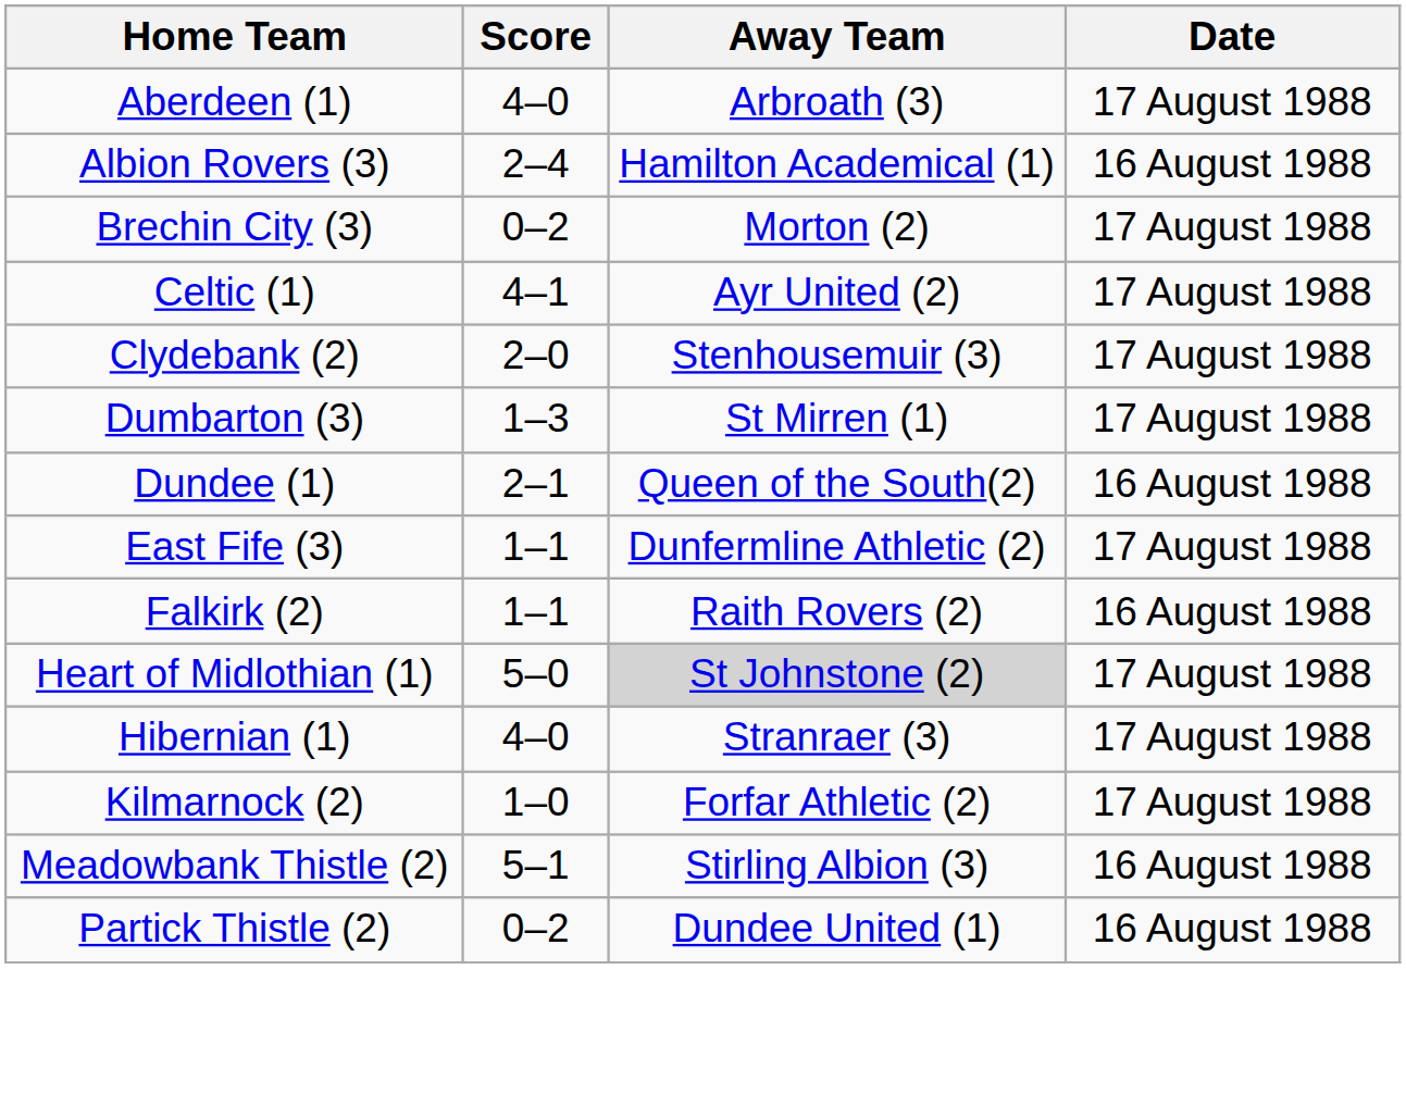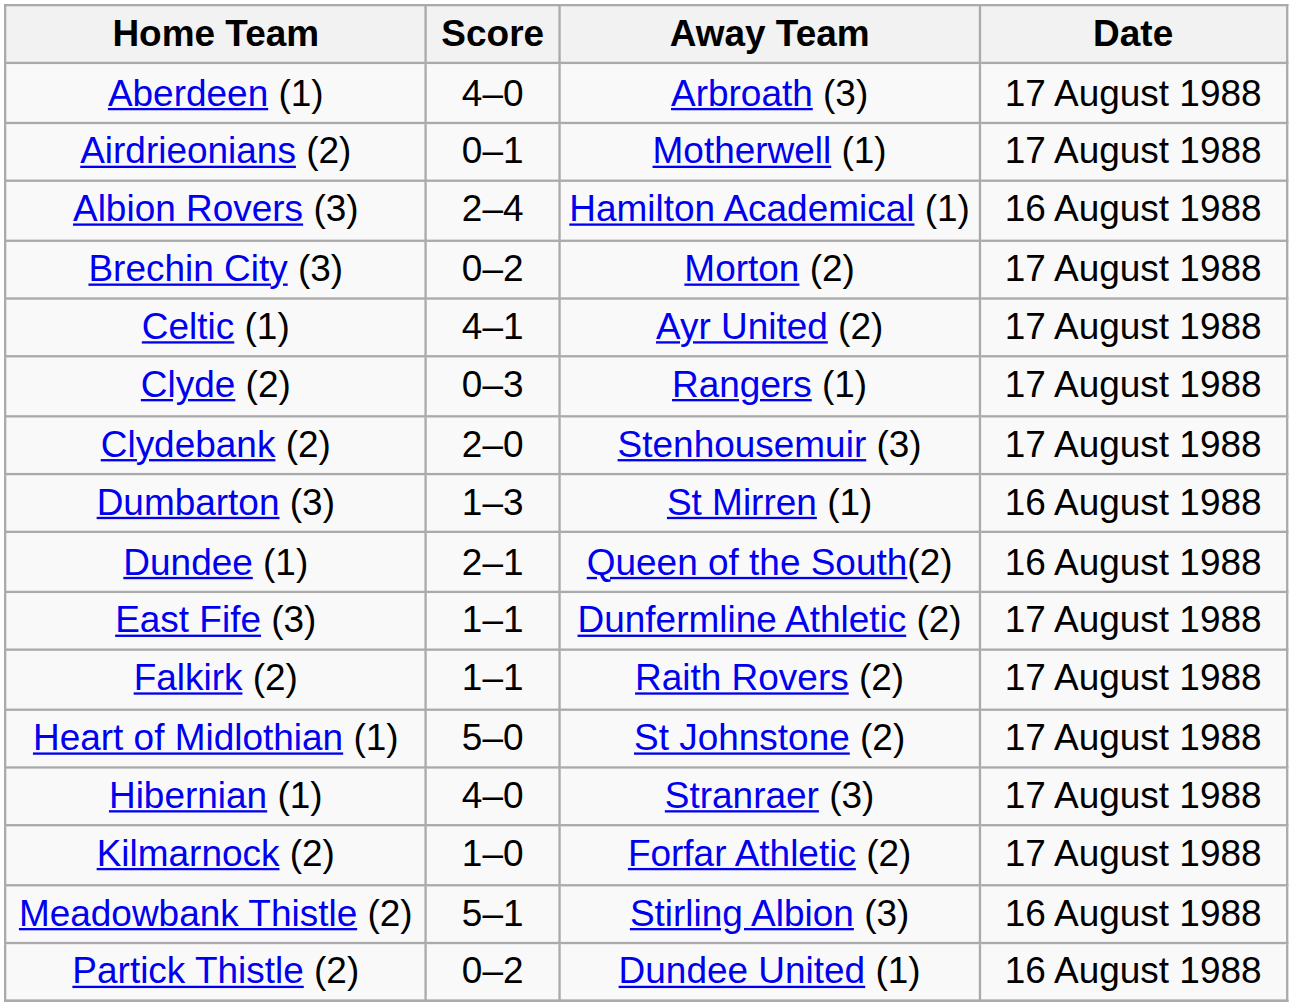+ row: Airdrieonians (2) | 0–1 | Motherwell (1) | 17 August 1988
+ row: Clyde (2) | 0–3 | Rangers (1) | 17 August 1988
Dumbarton (3) | Date: 17 August 1988 -> 16 August 1988
Falkirk (2) | Date: 16 August 1988 -> 17 August 1988
Heart of Midlothian (1) | Away Team: lightgrey background -> no background
